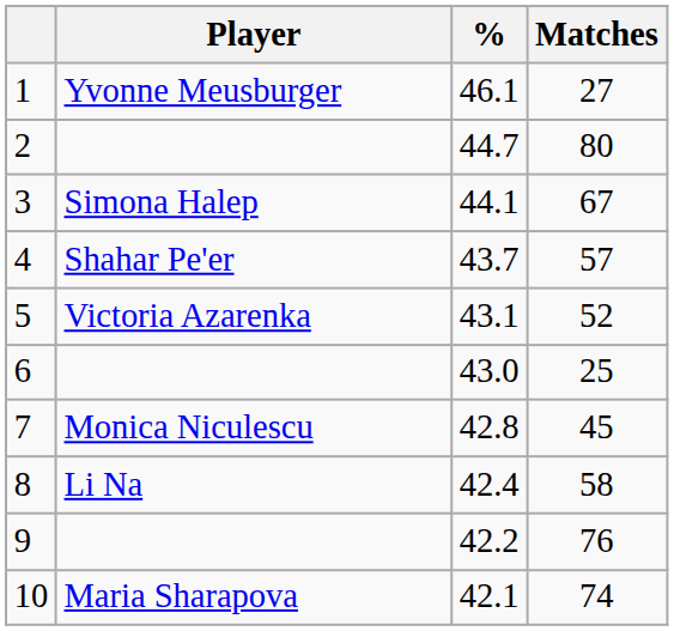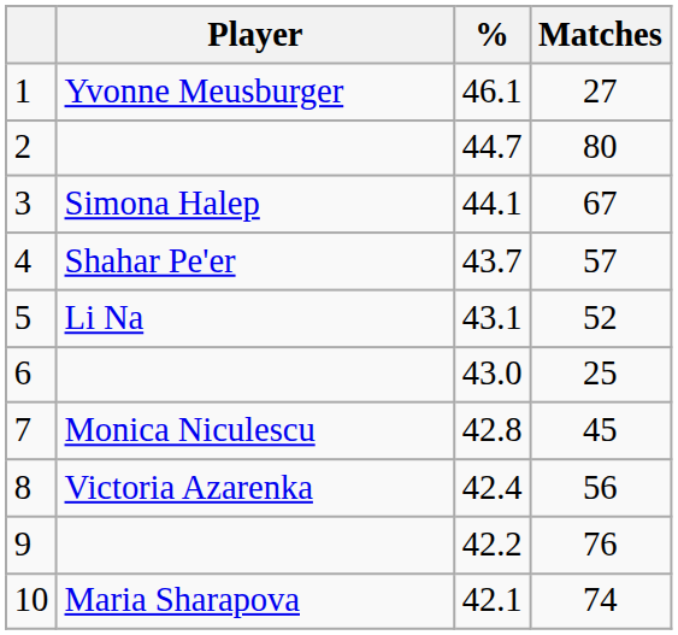5 | Player: Victoria Azarenka -> Li Na
8 | Player: Li Na -> Victoria Azarenka
8 | Matches: 58 -> 56
